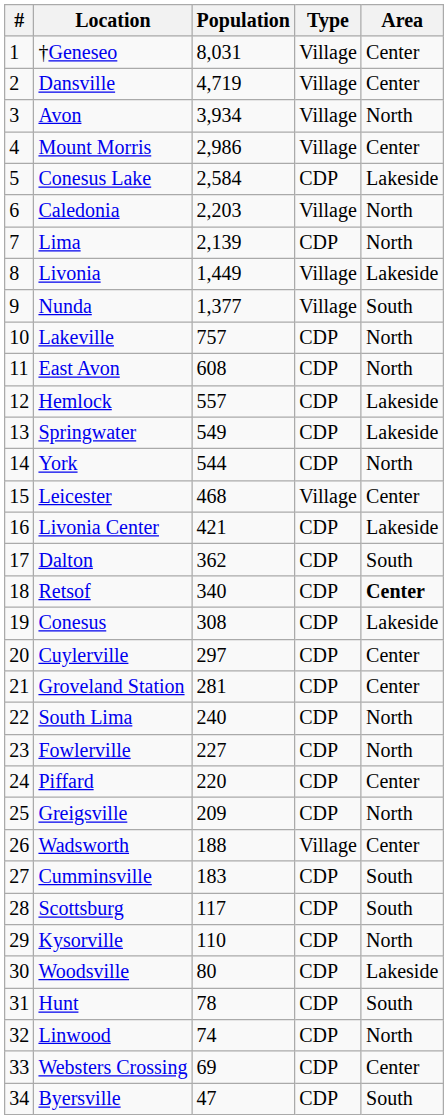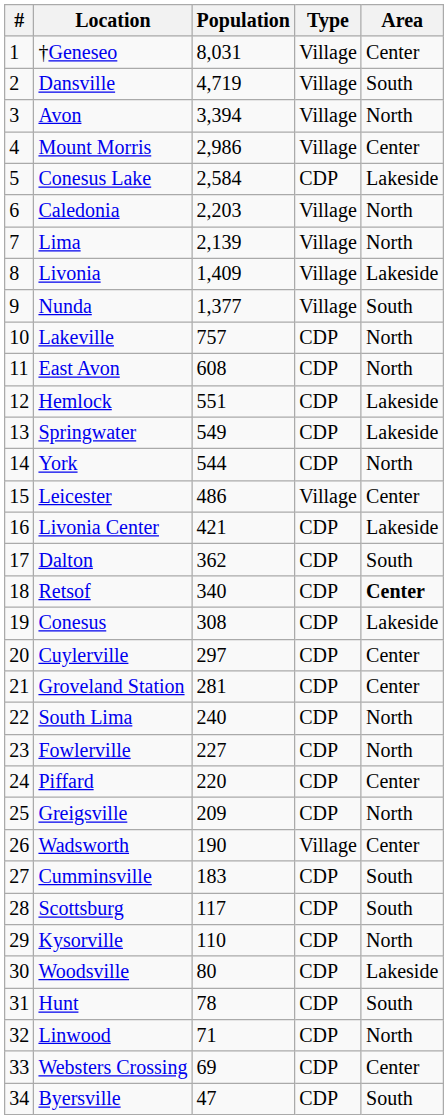Dansville | Area: Center -> South
Avon | Population: 3,934 -> 3,394
Lima | Type: CDP -> Village
Livonia | Population: 1,449 -> 1,409
Hemlock | Population: 557 -> 551
Leicester | Population: 468 -> 486
Wadsworth | Population: 188 -> 190
Linwood | Population: 74 -> 71
